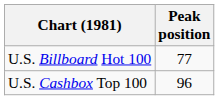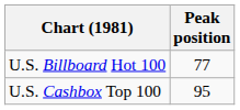U.S. Cashbox Top 100 | Peak position: 96 -> 95
